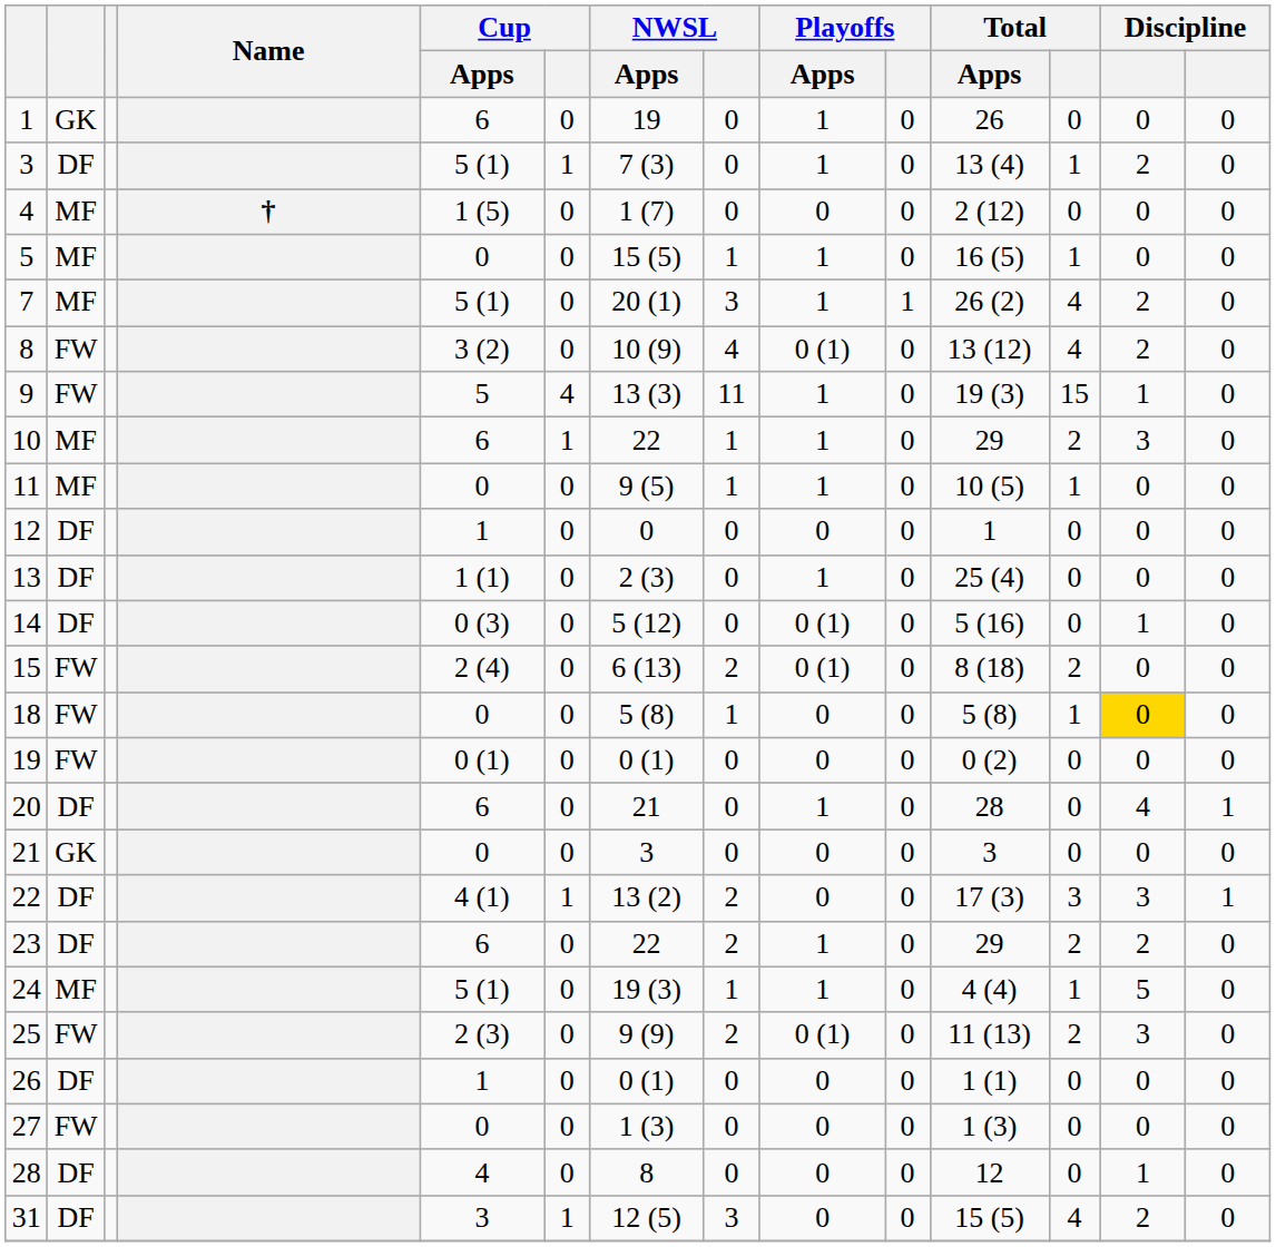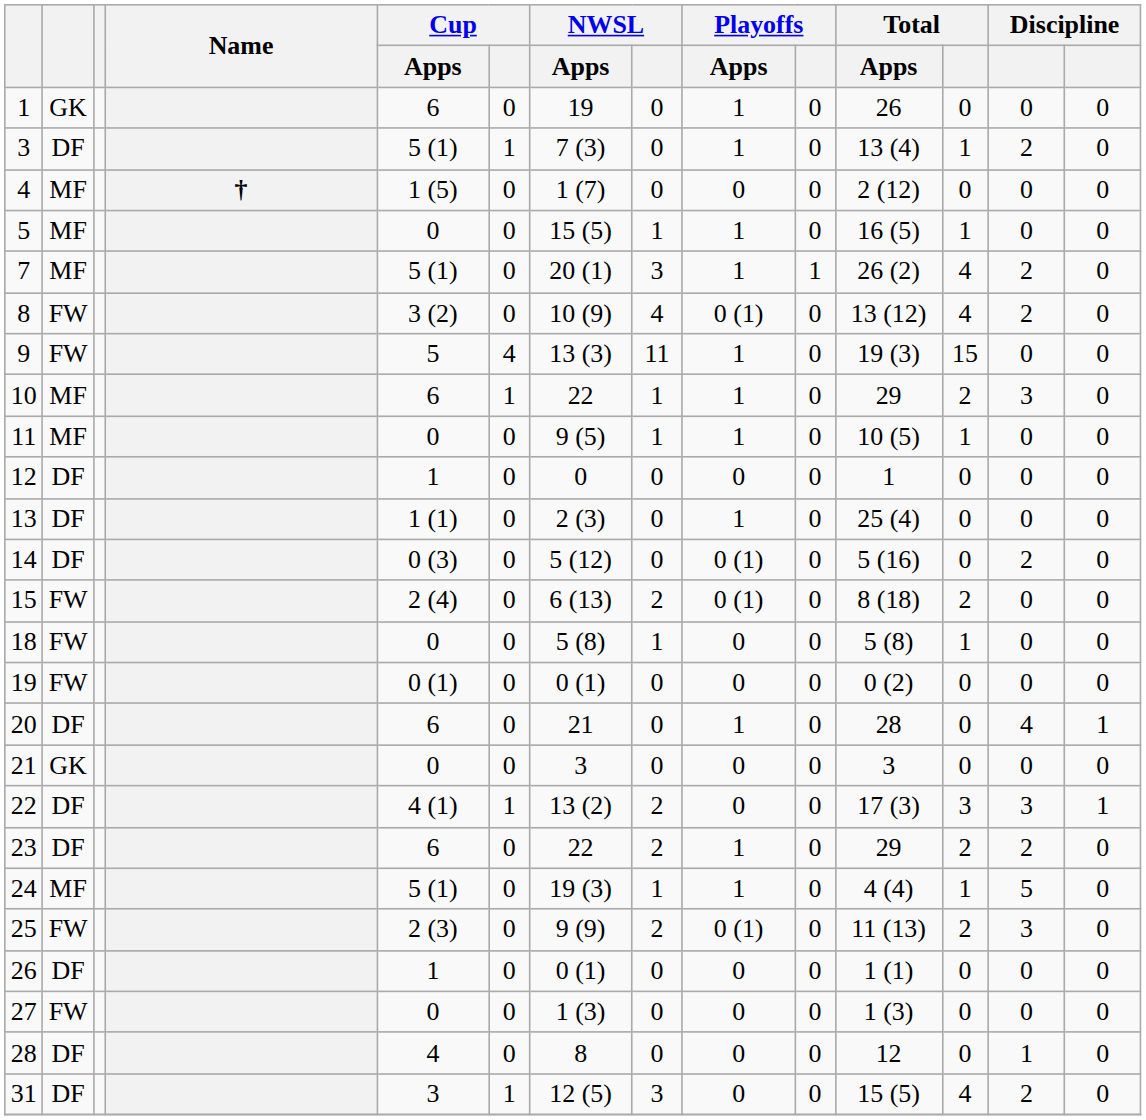9 | column 13: 1 -> 0
14 | column 13: 1 -> 2
18 | column 13: gold background -> no background
